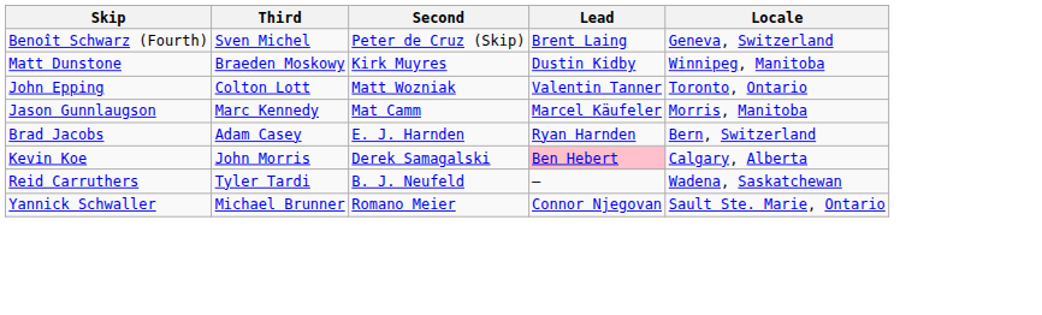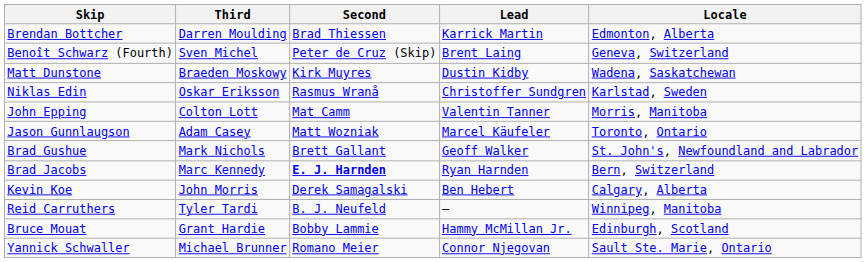+ row: Brendan Bottcher | Darren Moulding | Brad Thiessen | Karrick Martin | Edmonton, Alberta
Matt Dunstone | Locale: Winnipeg, Manitoba -> Wadena, Saskatchewan
+ row: Niklas Edin | Oskar Eriksson | Rasmus Wranå | Christoffer Sundgren | Karlstad, Sweden
John Epping | Second: Matt Wozniak -> Mat Camm
John Epping | Locale: Toronto, Ontario -> Morris, Manitoba
Jason Gunnlaugson | Third: Marc Kennedy -> Adam Casey
Jason Gunnlaugson | Second: Mat Camm -> Matt Wozniak
Jason Gunnlaugson | Locale: Morris, Manitoba -> Toronto, Ontario
+ row: Brad Gushue | Mark Nichols | Brett Gallant | Geoff Walker | St. John's, Newfoundland and Labrador
Brad Jacobs | Third: Adam Casey -> Marc Kennedy
Brad Jacobs | Second: normal -> bold
Kevin Koe | Lead: pink background -> no background
Reid Carruthers | Locale: Wadena, Saskatchewan -> Winnipeg, Manitoba
+ row: Bruce Mouat | Grant Hardie | Bobby Lammie | Hammy McMillan Jr. | Edinburgh, Scotland
